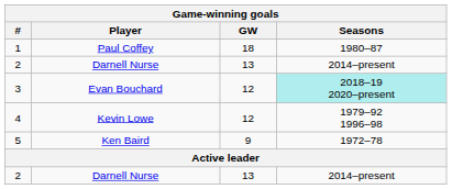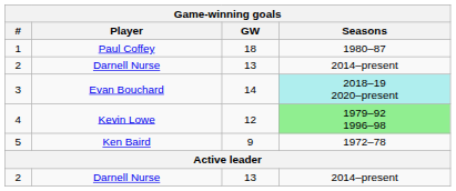3 | GW: 12 -> 14
4 | Seasons: no background -> lightgreen background
